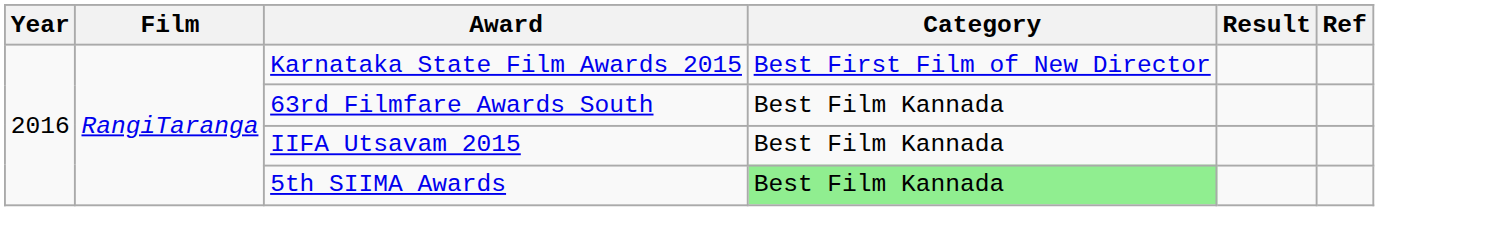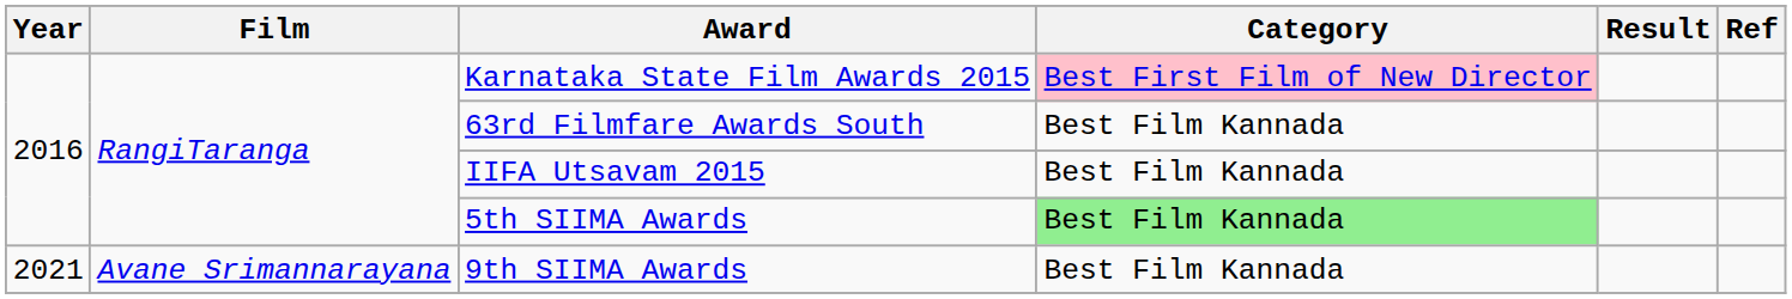Karnataka State Film Awards 2015 | Category: no background -> pink background
+ row: 2021 | Avane Srimannarayana | 9th SIIMA Awards | Best Film Kannada
